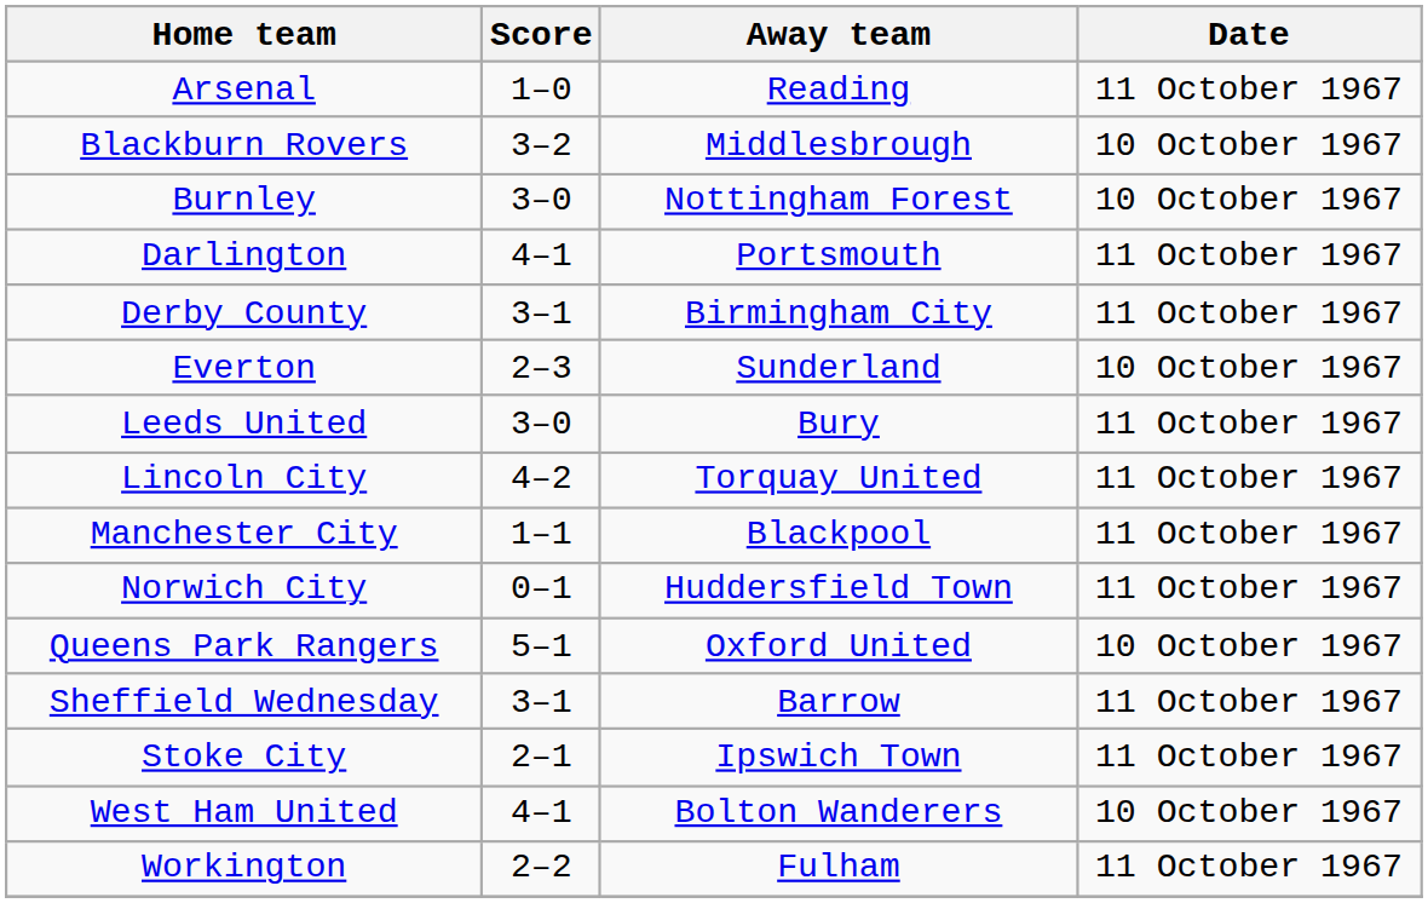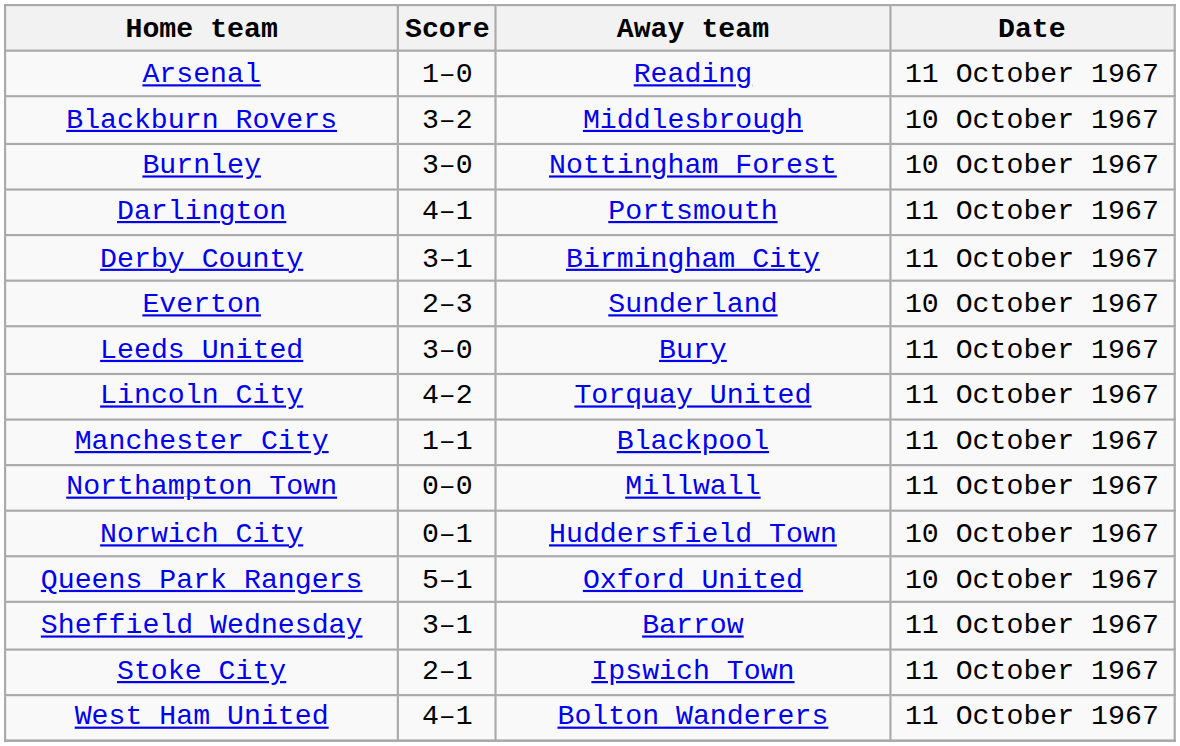+ row: Northampton Town | 0–0 | Millwall | 11 October 1967
Norwich City | Date: 11 October 1967 -> 10 October 1967
West Ham United | Date: 10 October 1967 -> 11 October 1967
- row: Workington | 2–2 | Fulham | 11 October 1967
